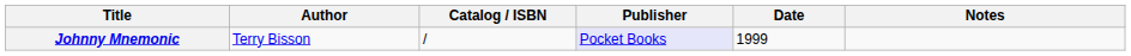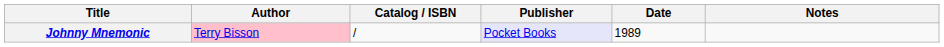Johnny Mnemonic | Author: no background -> pink background
Johnny Mnemonic | Date: 1999 -> 1989
